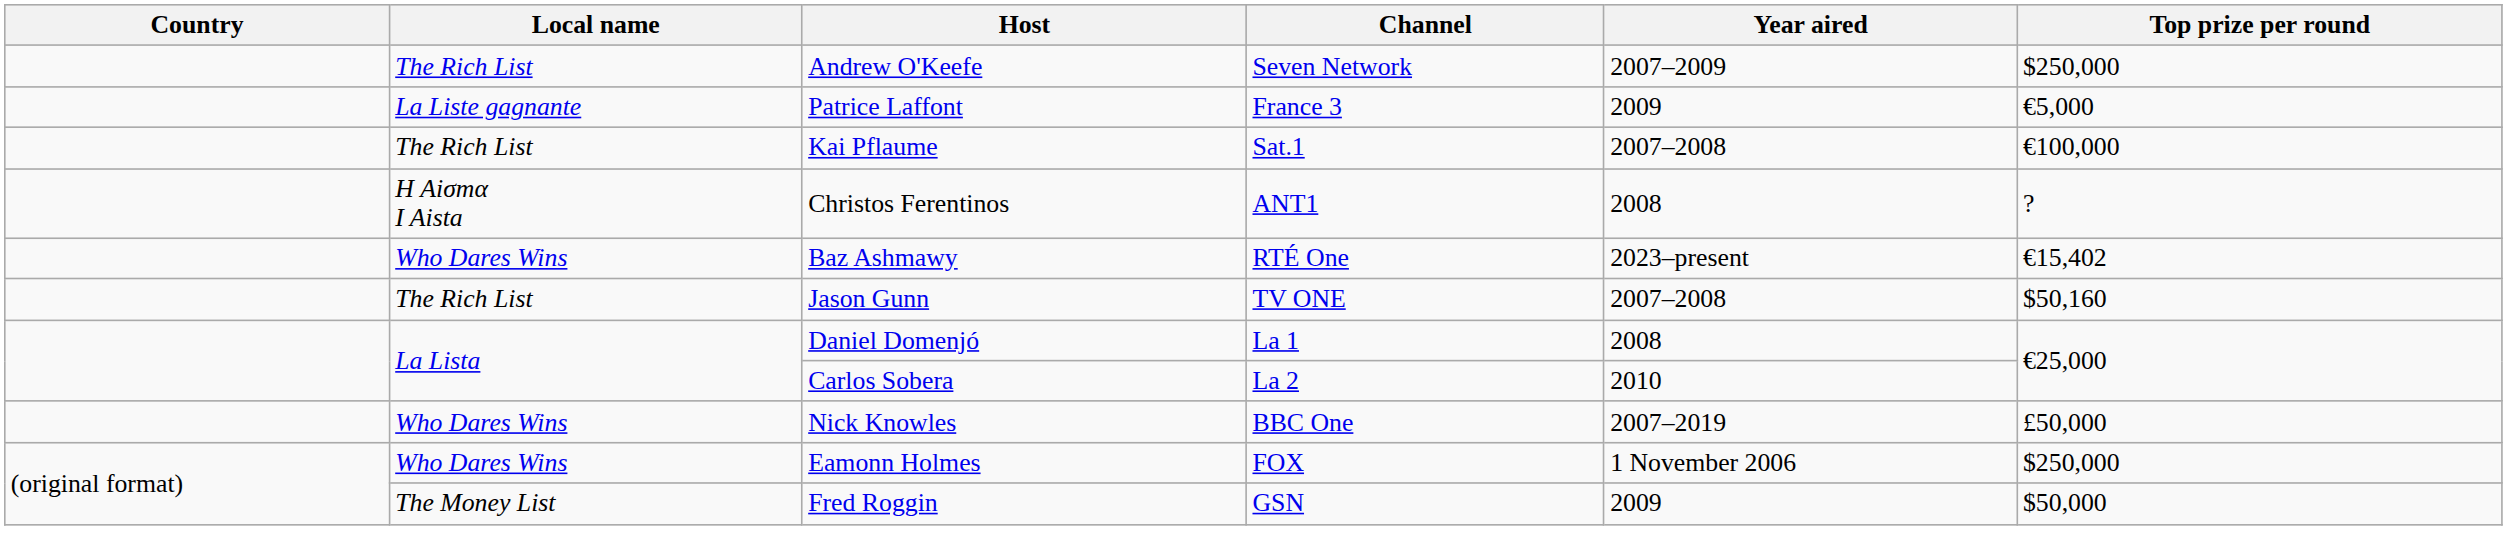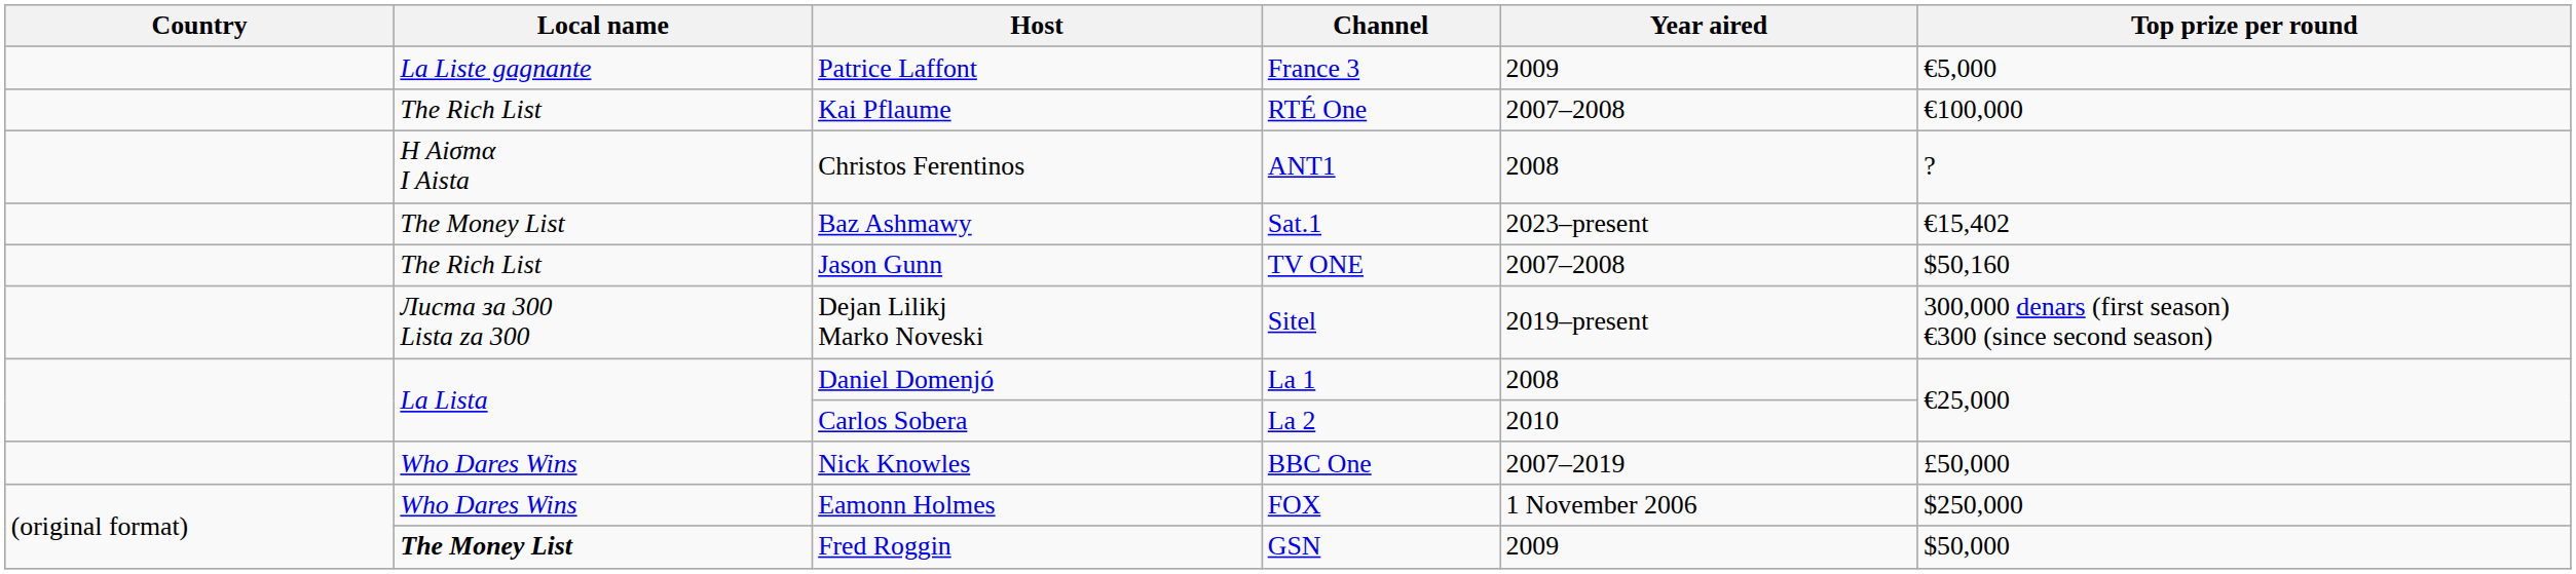- row: The Rich List | Andrew O'Keefe | Seven Network | 2007–2009 | $250,000
Kai Pflaume | Channel: Sat.1 -> RTÉ One
Baz Ashmawy | Local name: Who Dares Wins -> The Money List
Baz Ashmawy | Channel: RTÉ One -> Sat.1
+ row: Листа за 300 Lista za 300 | Dejan Lilikj Marko Noveski | Sitel | 2019–present | 300,000 denars (first season) €300 (since second season)
Fred Roggin | Local name: normal -> bold
